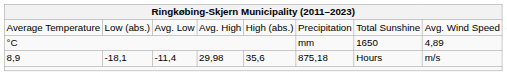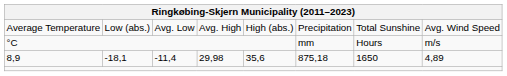°C | column 7: 1650 -> Hours
°C | column 8: 4,89 -> m/s
8,9 | column 7: Hours -> 1650
8,9 | column 8: m/s -> 4,89
